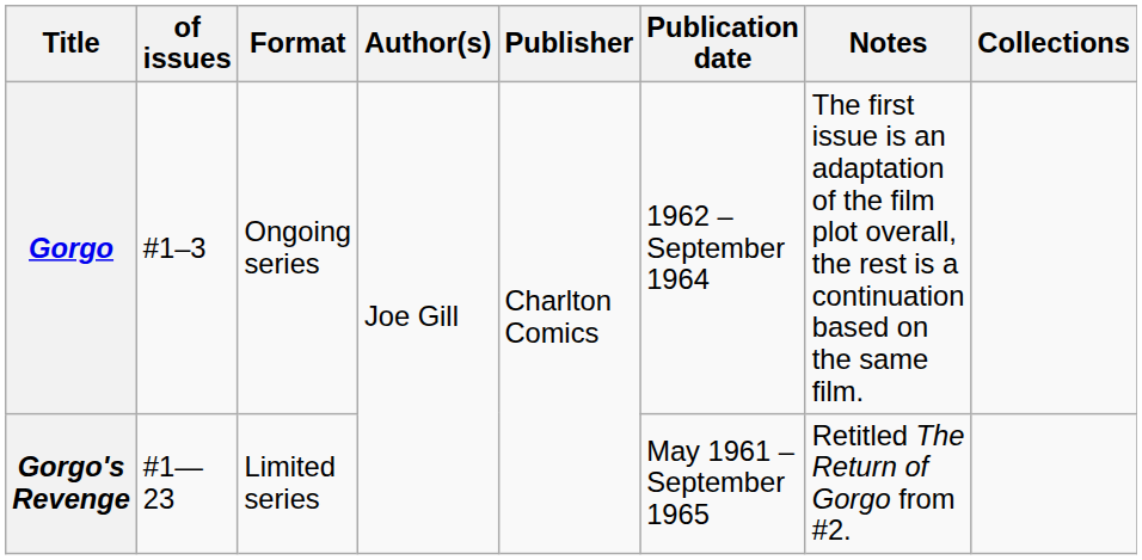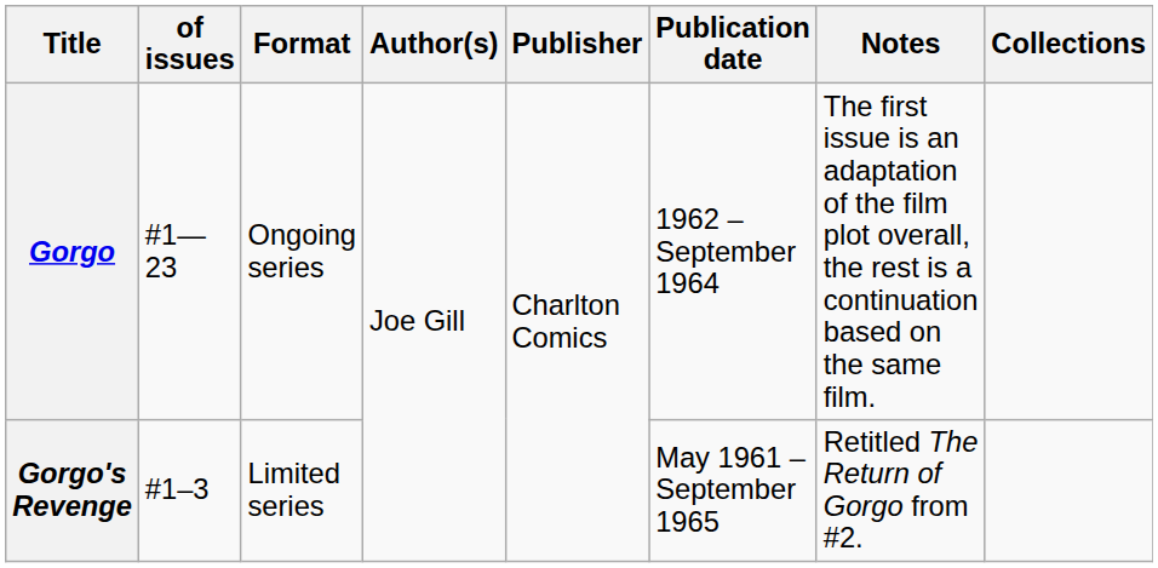Gorgo | of issues: #1–3 -> #1—23
Gorgo's Revenge | of issues: #1—23 -> #1–3
